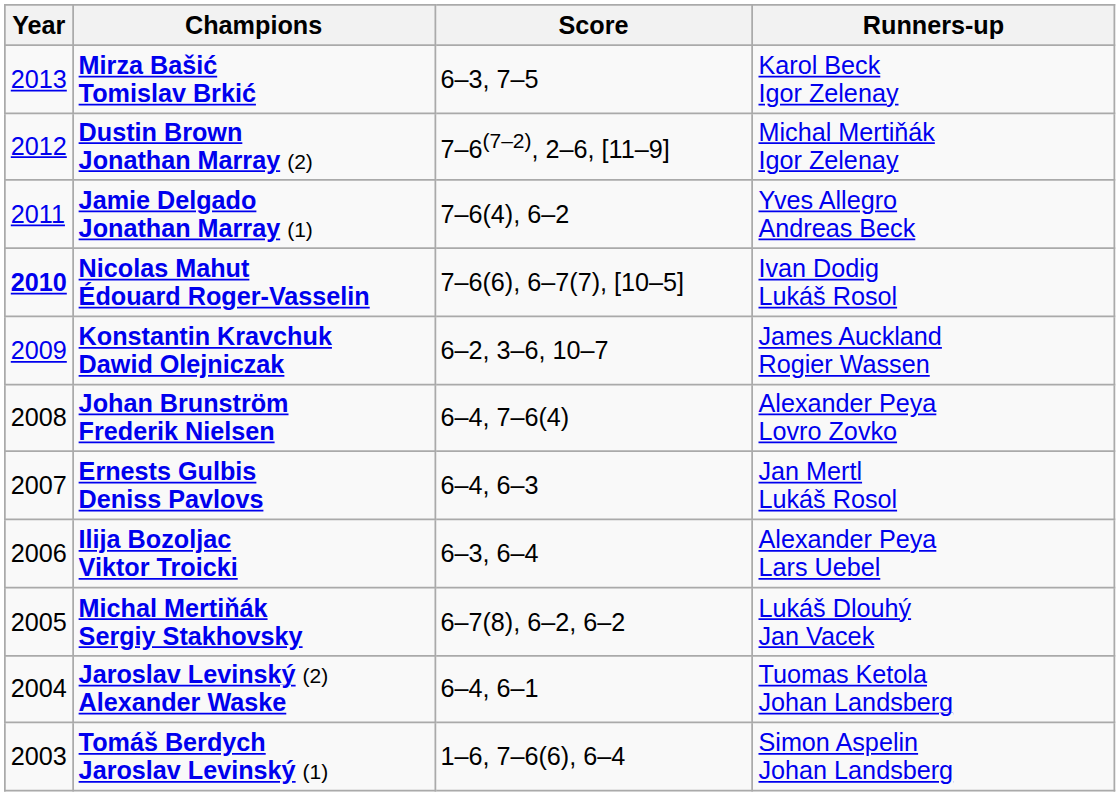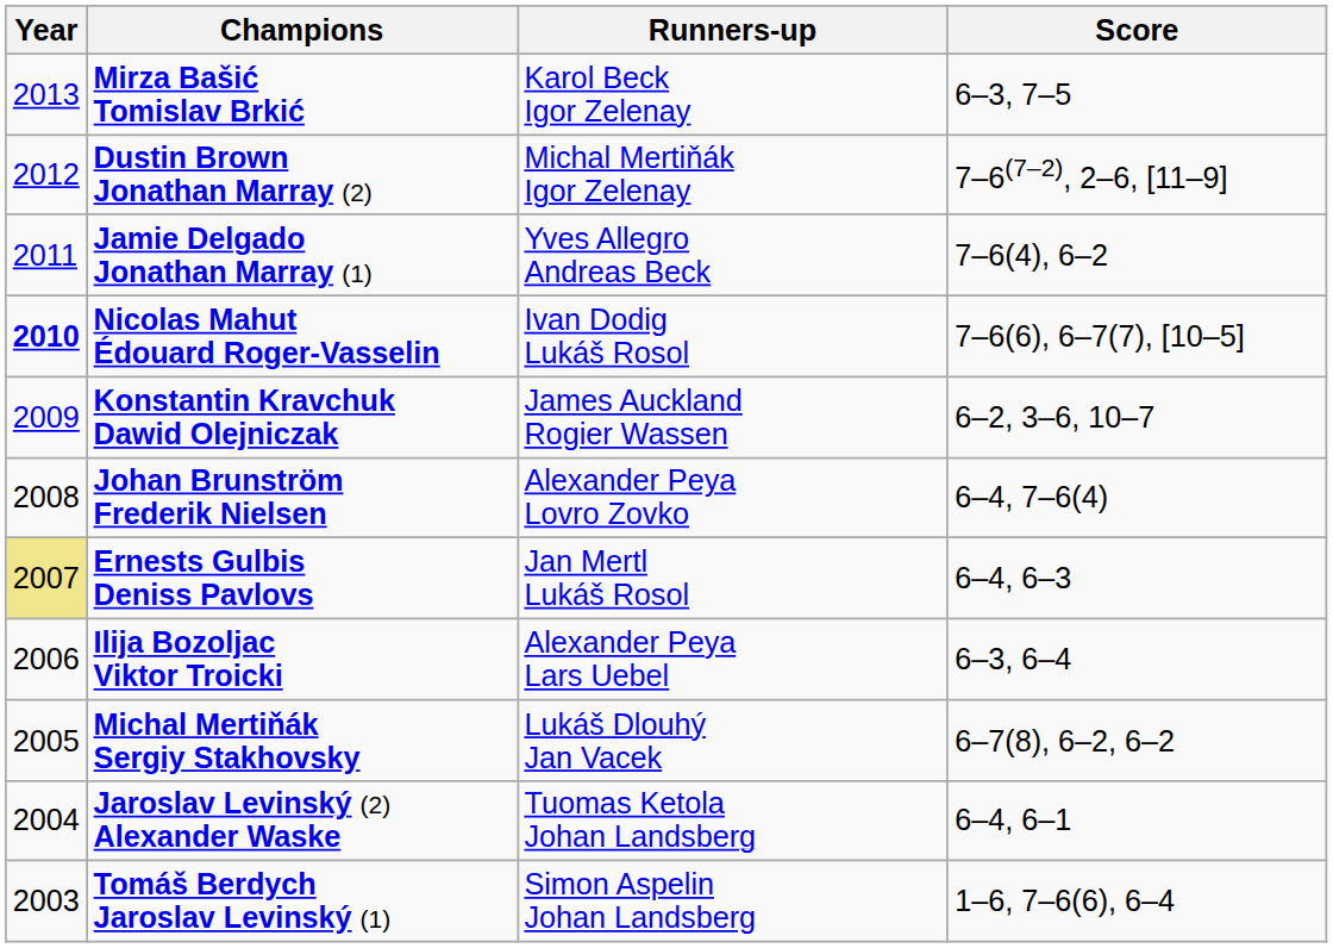columns swapped: Runners-up <-> Score
Ernests Gulbis Deniss Pavlovs | Year: no background -> khaki background
